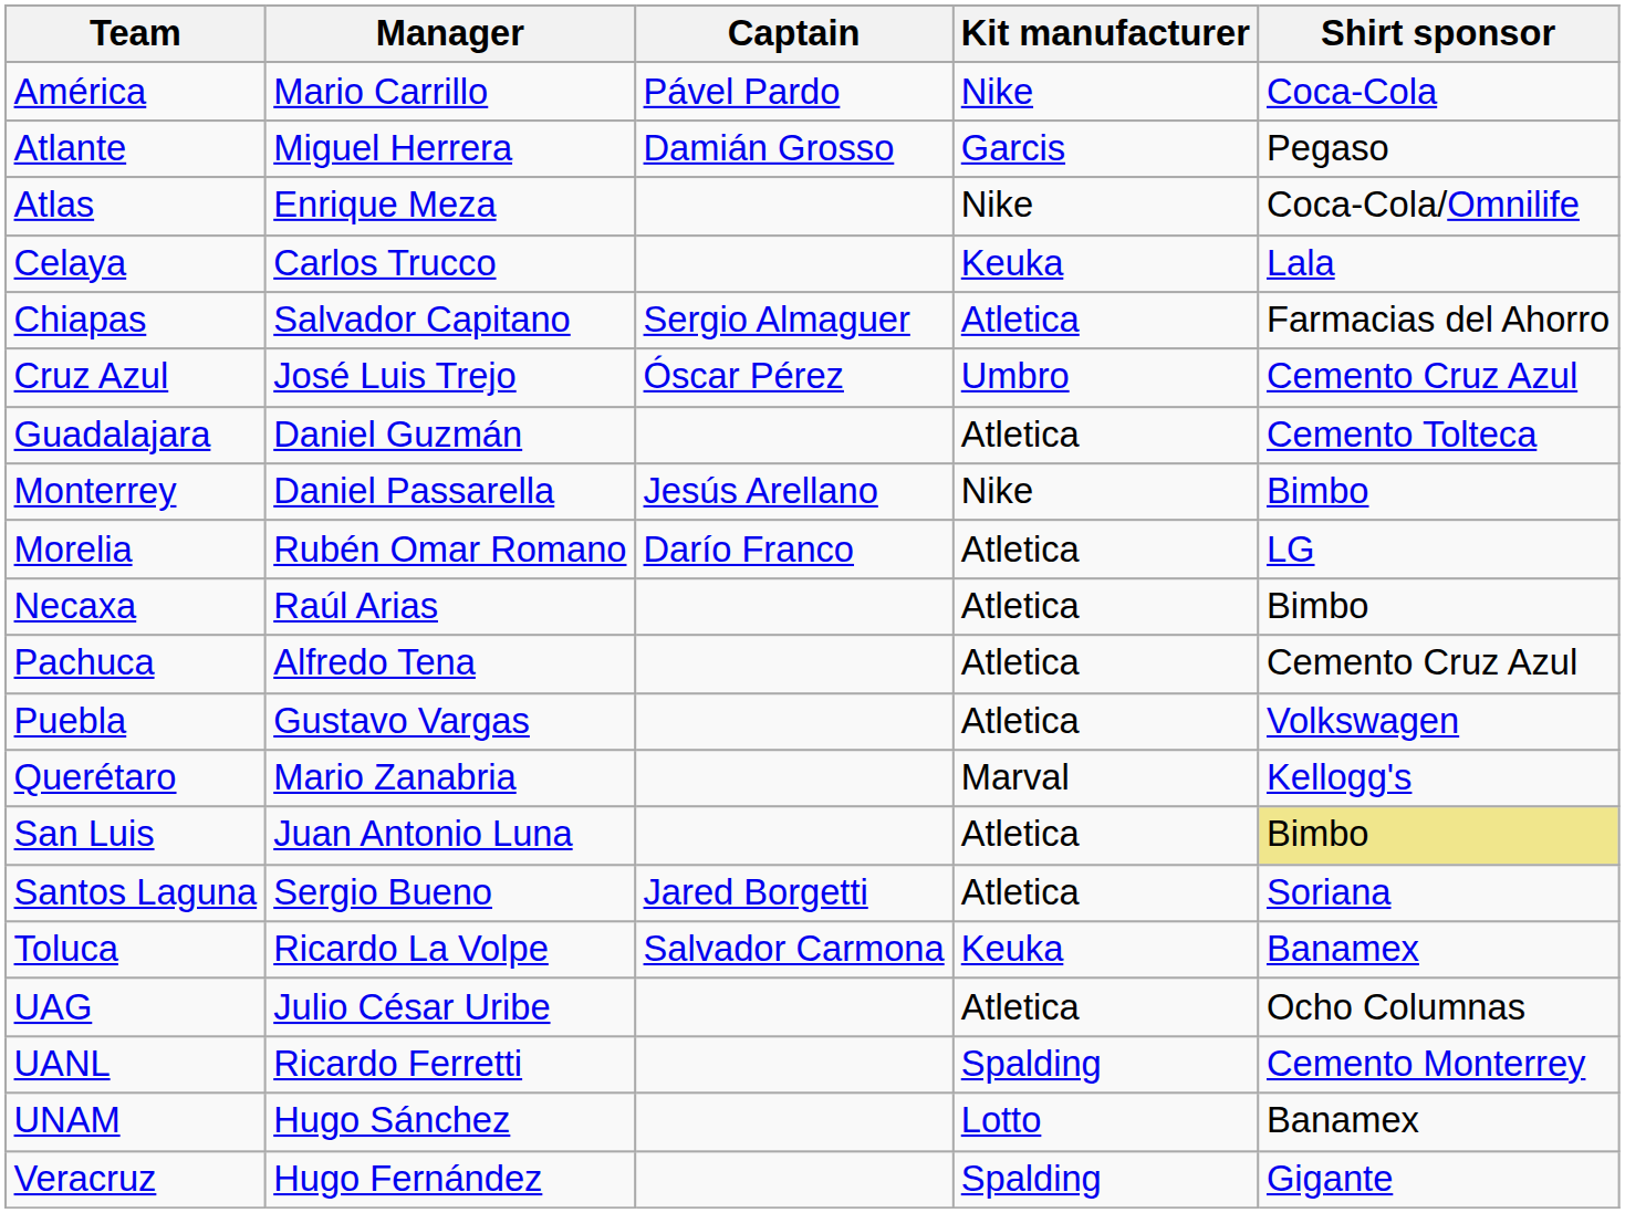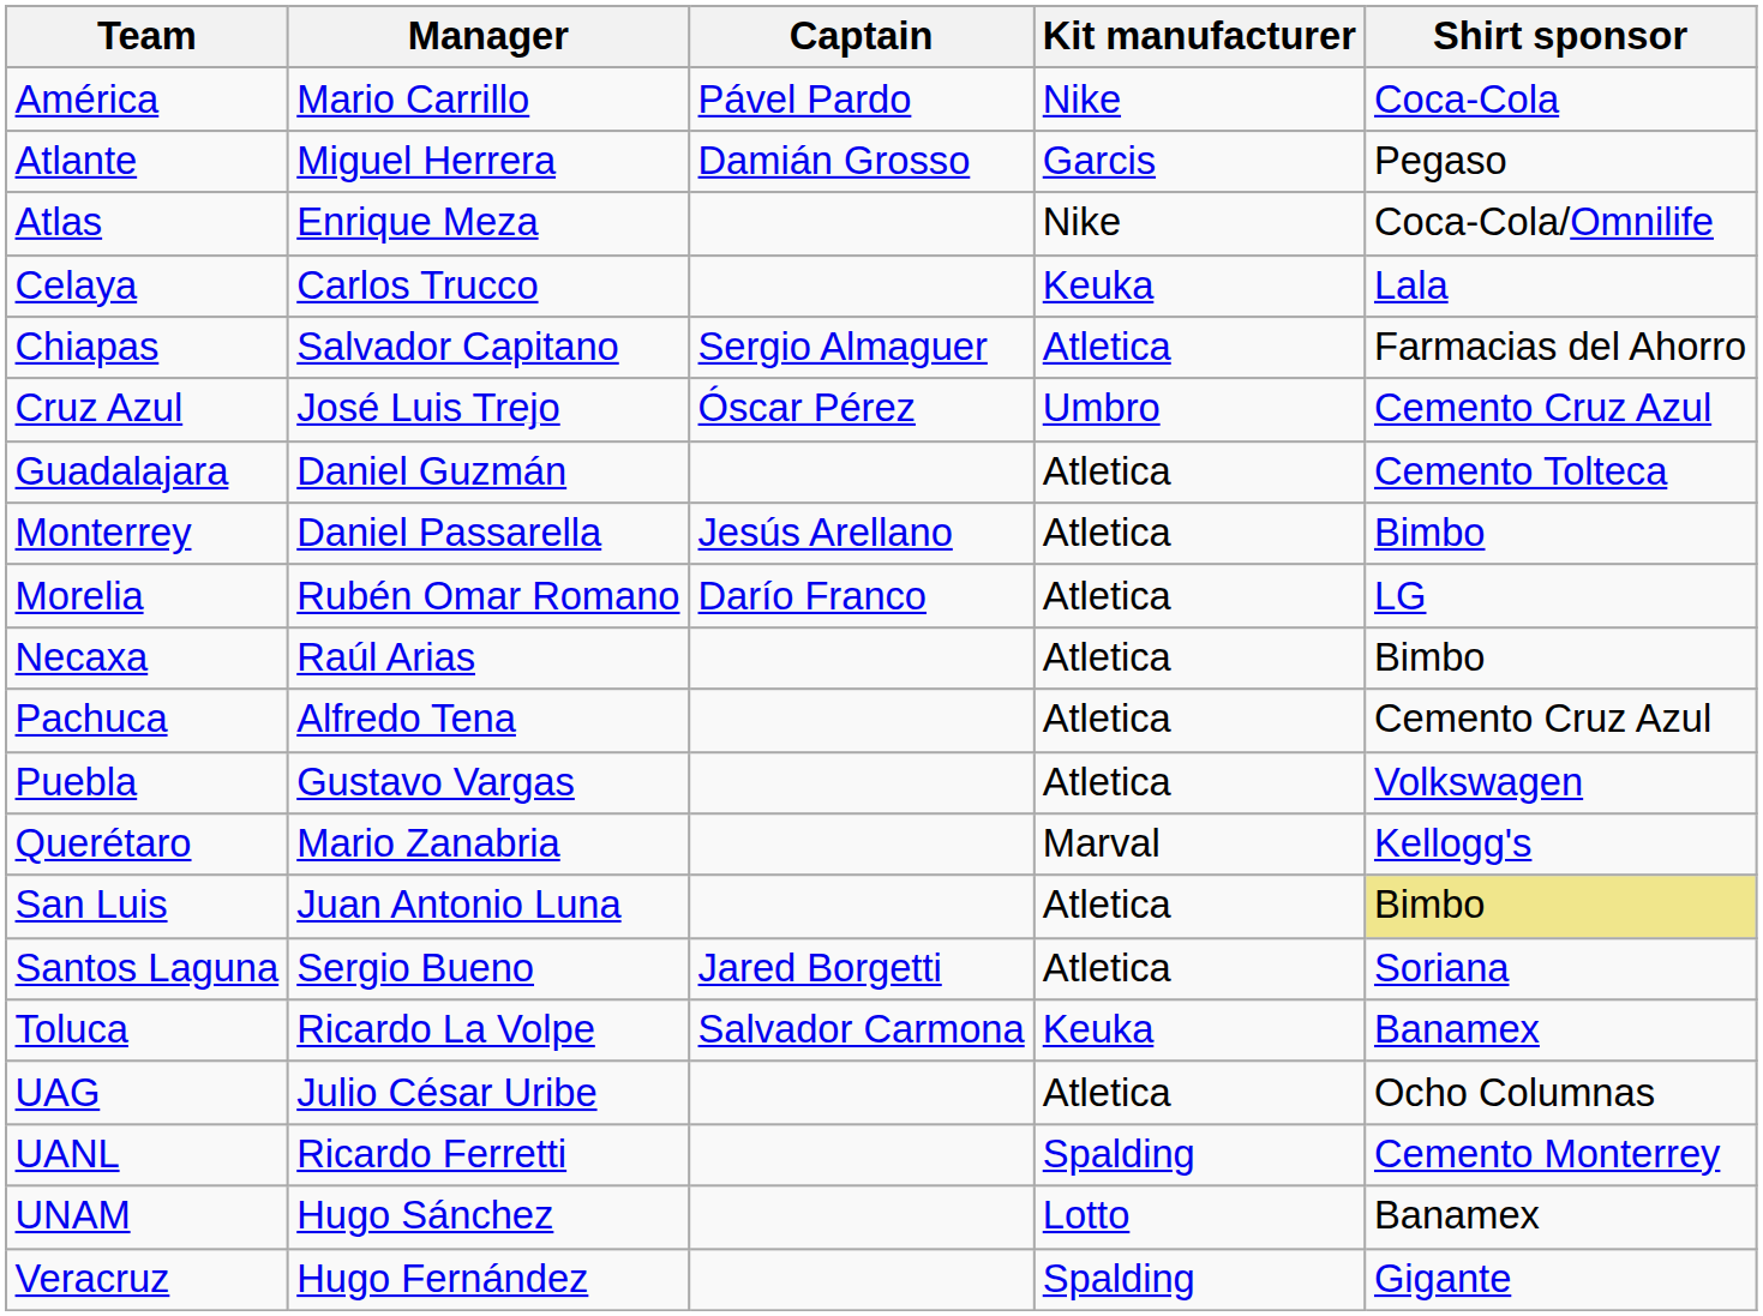Monterrey | Kit manufacturer: Nike -> Atletica
